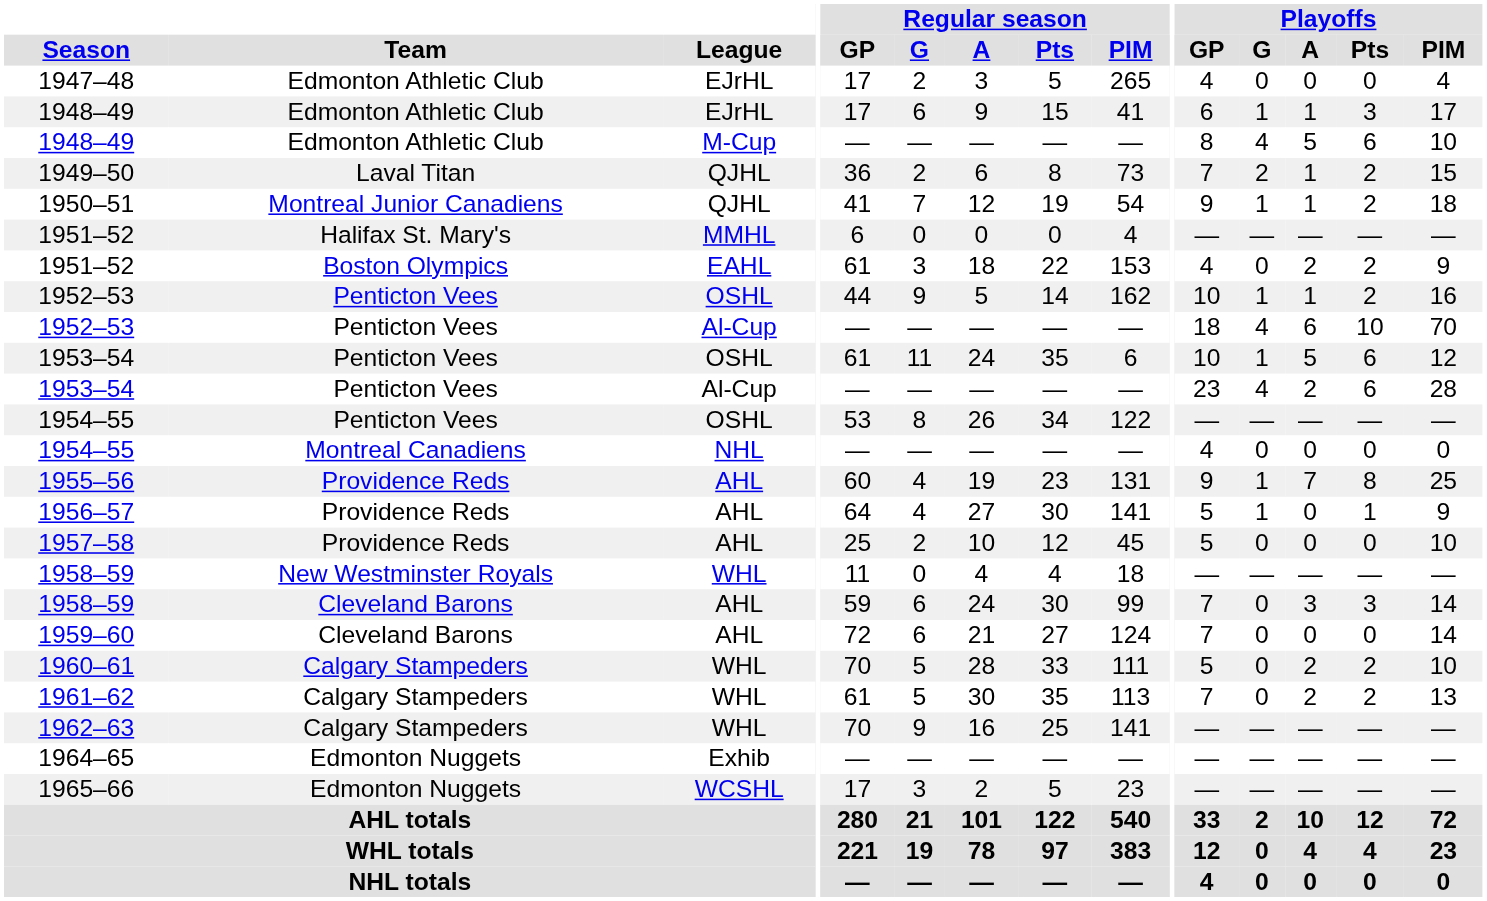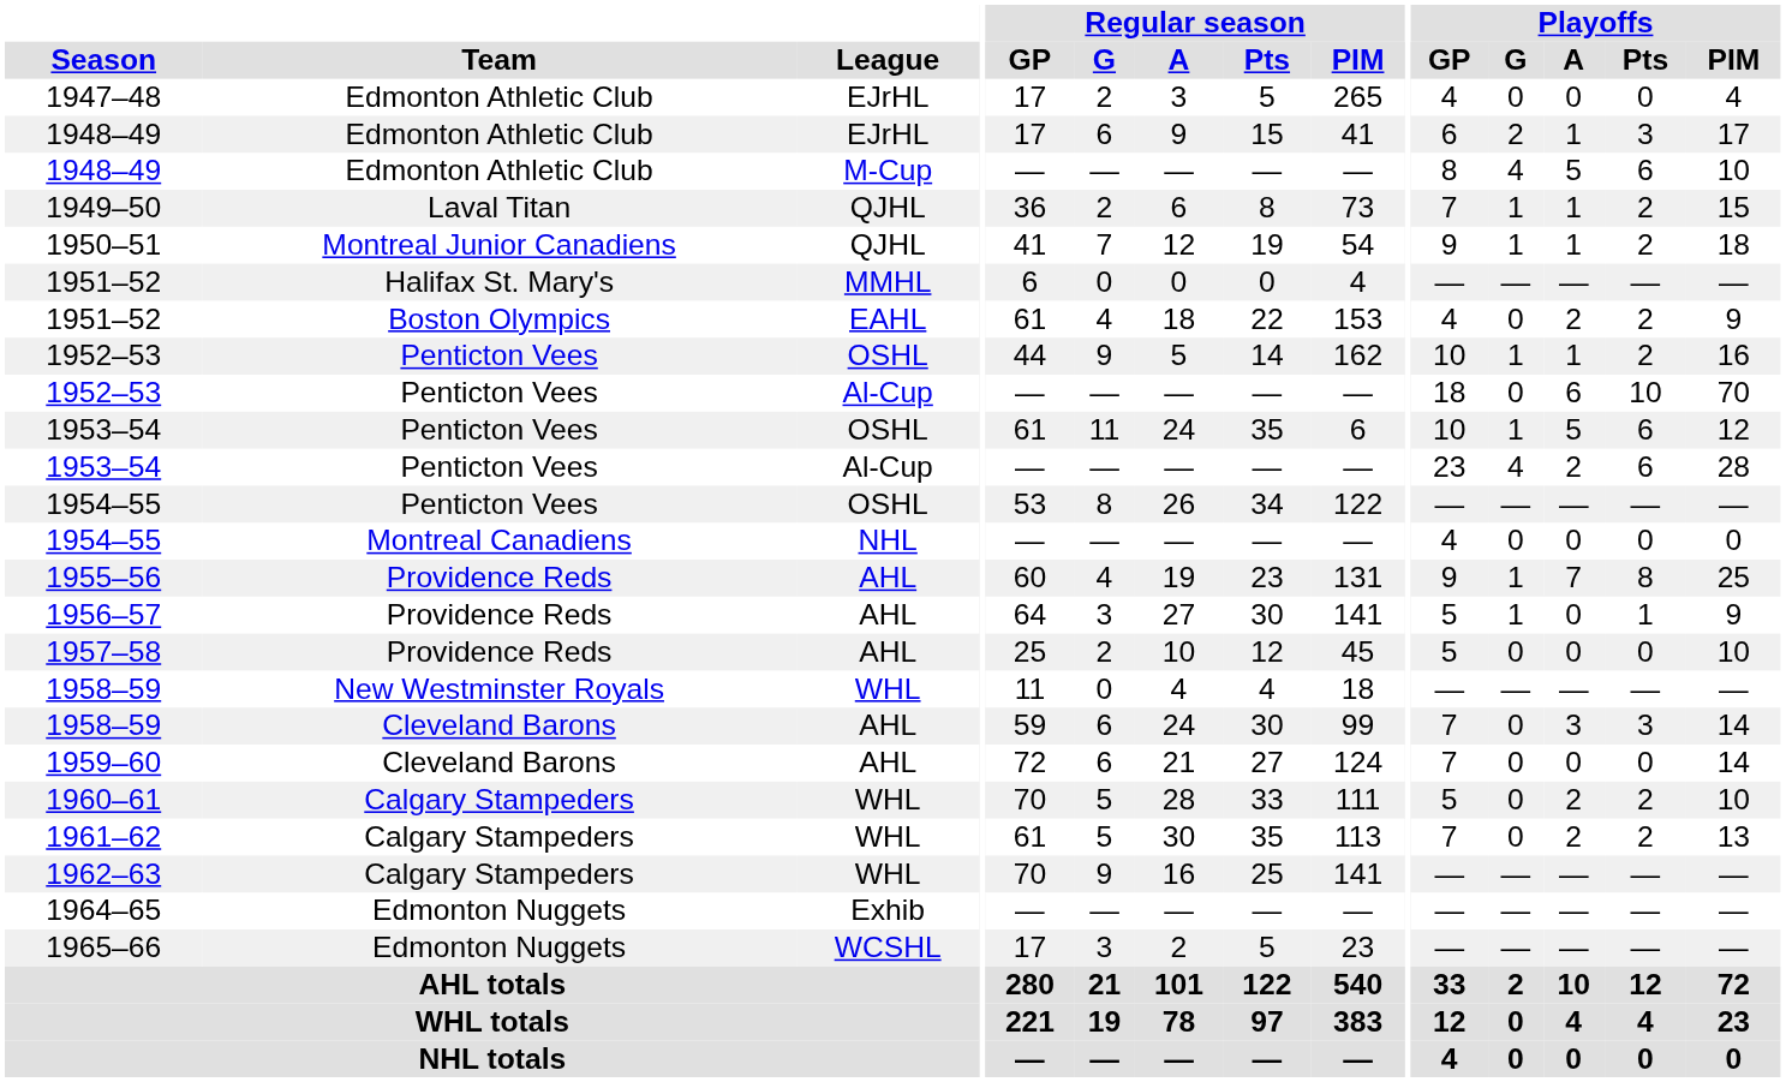1948–49 / EJrHL | Playoffs / G: 1 -> 2
1949–50 | Playoffs / G: 2 -> 1
1951–52 / EAHL | Regular season / G: 3 -> 4
1952–53 / Al-Cup | Playoffs / G: 4 -> 0
1956–57 | Regular season / G: 4 -> 3
